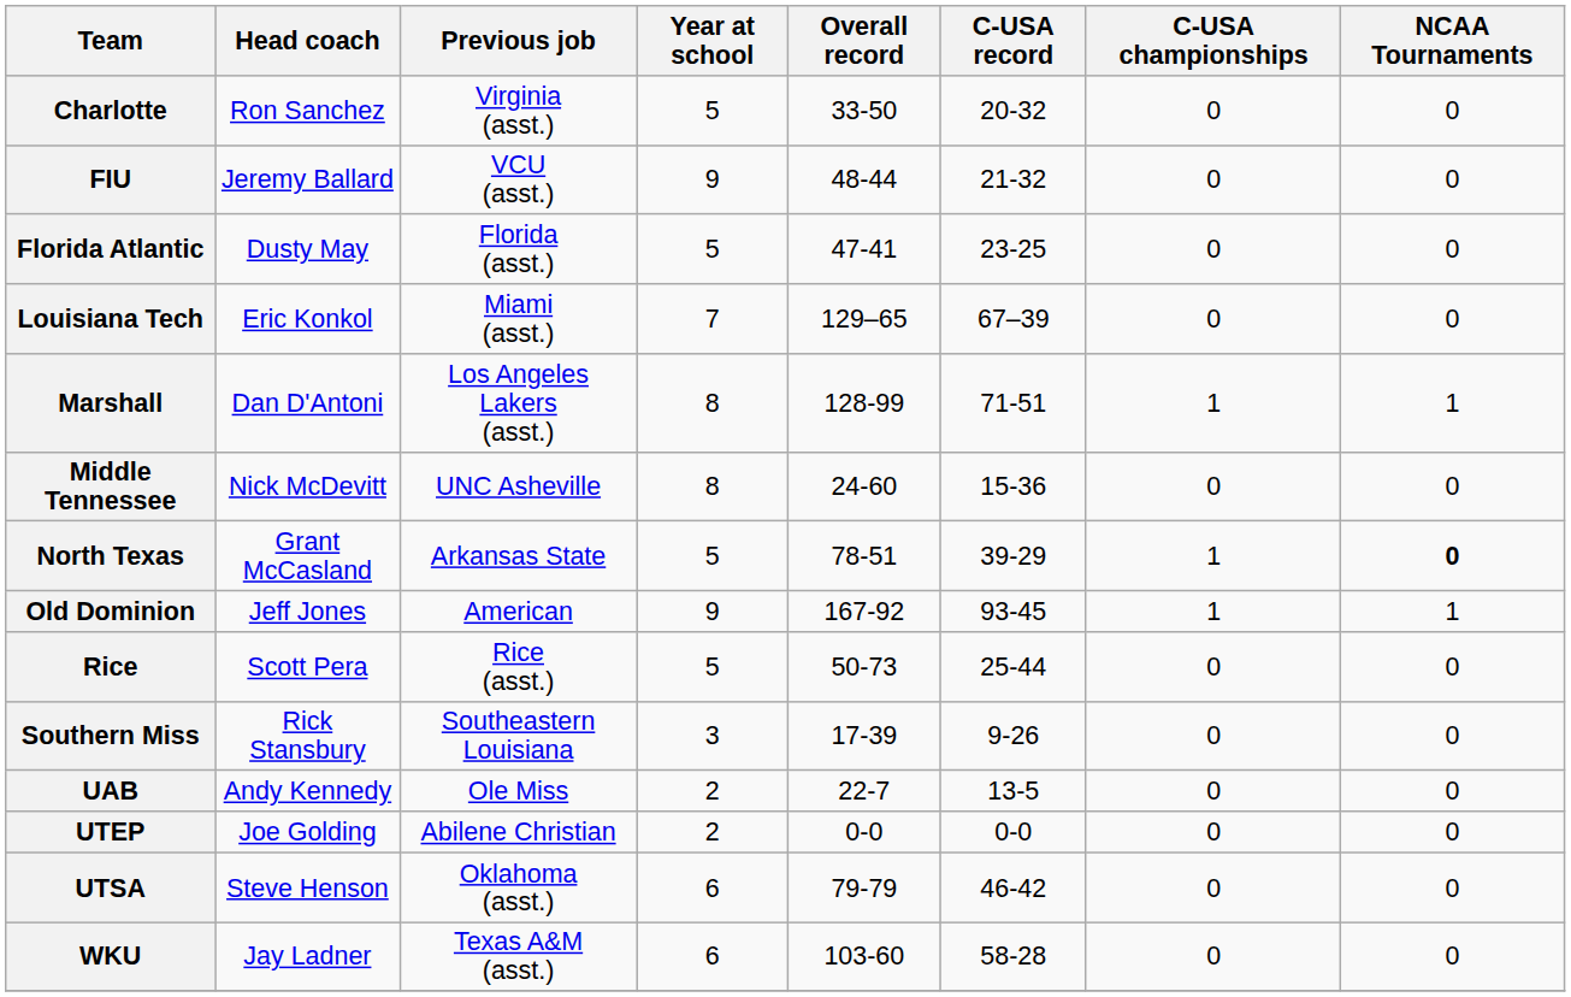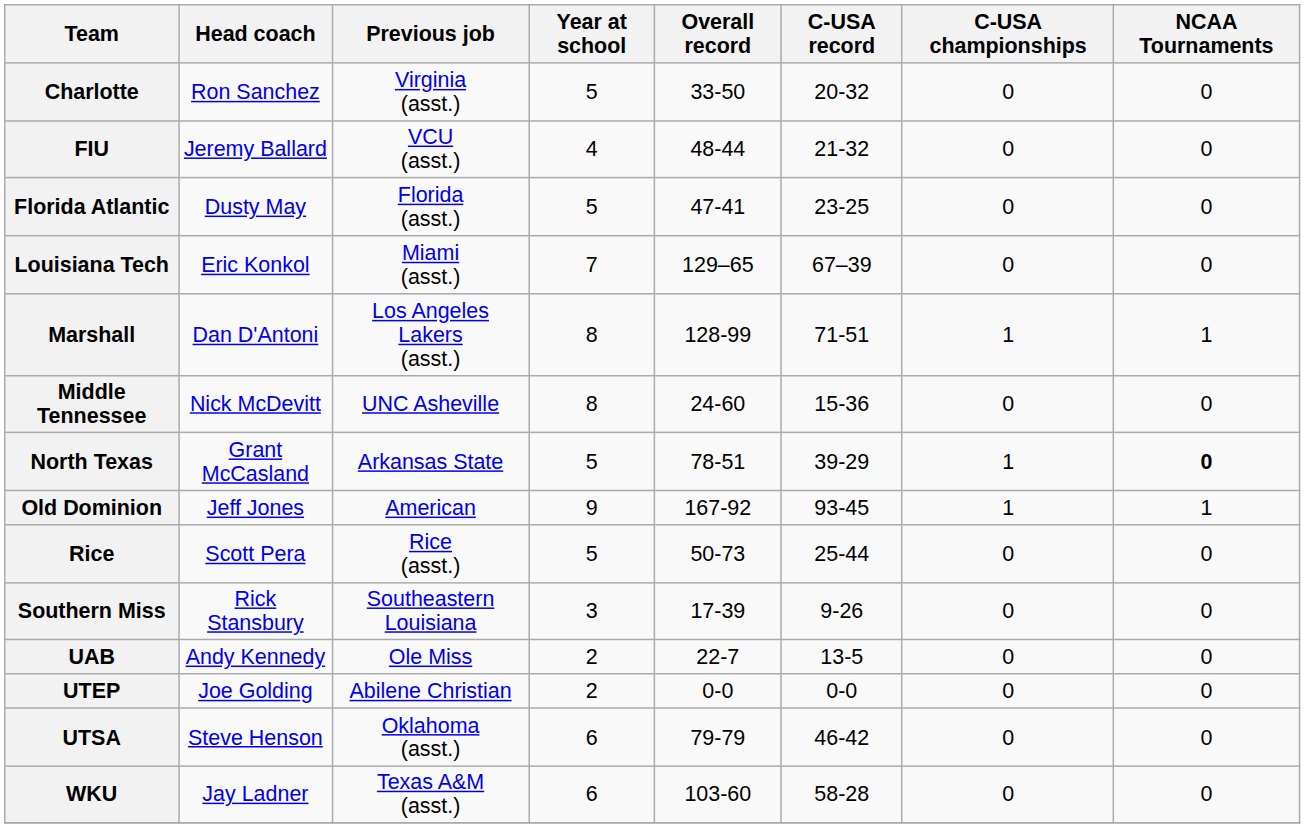FIU | Year at school: 9 -> 4
